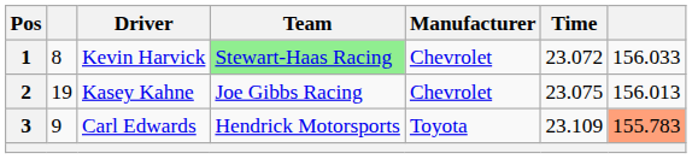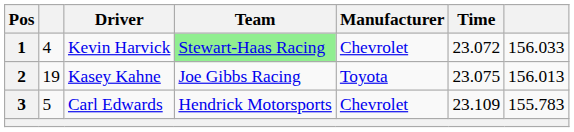1 | column 2: 8 -> 4
2 | Manufacturer: Chevrolet -> Toyota
3 | column 2: 9 -> 5
3 | Manufacturer: Toyota -> Chevrolet
3 | column 7: lightsalmon background -> no background
